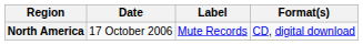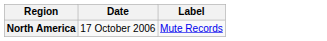- column: Format(s) | CD, digital download
